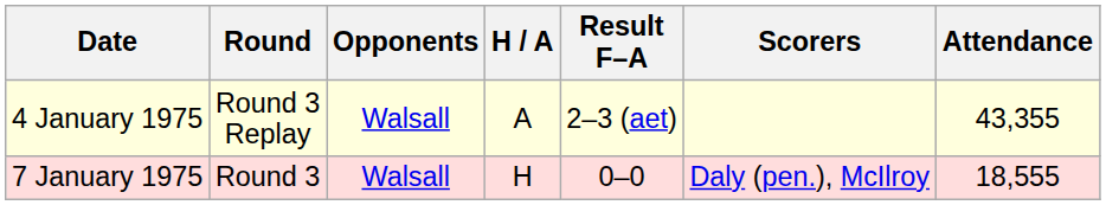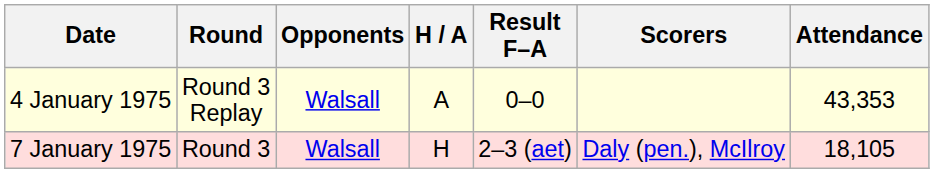4 January 1975 | Result F–A: 2–3 (aet) -> 0–0
4 January 1975 | Attendance: 43,355 -> 43,353
7 January 1975 | Result F–A: 0–0 -> 2–3 (aet)
7 January 1975 | Attendance: 18,555 -> 18,105
